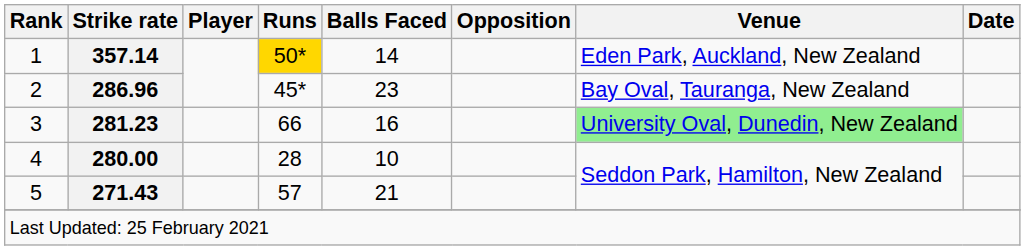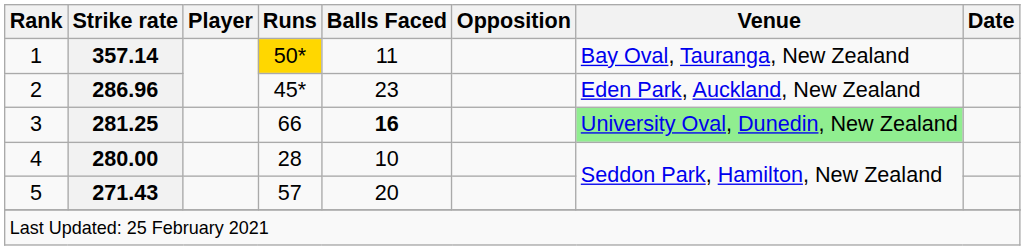1 | Balls Faced: 14 -> 11
1 | Venue: Eden Park, Auckland, New Zealand -> Bay Oval, Tauranga, New Zealand
2 | Venue: Bay Oval, Tauranga, New Zealand -> Eden Park, Auckland, New Zealand
3 | Strike rate: 281.23 -> 281.25
3 | Balls Faced: normal -> bold
5 | Balls Faced: 21 -> 20
